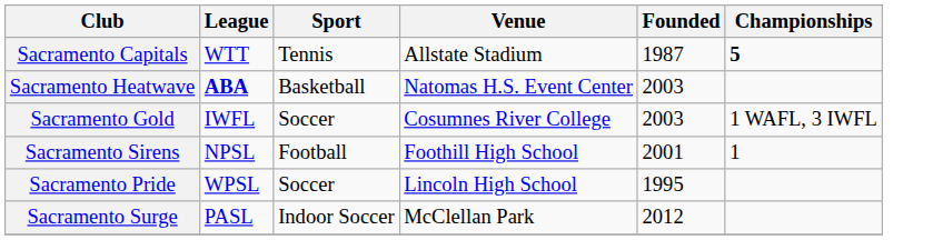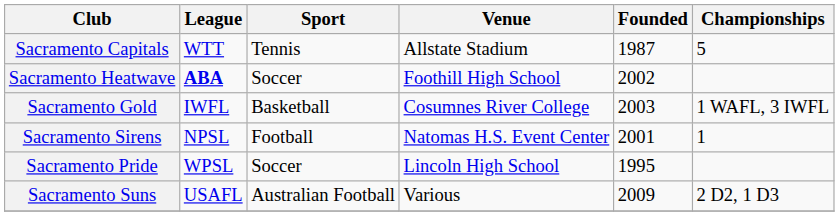Sacramento Capitals | Championships: bold -> normal
Sacramento Heatwave | Sport: Basketball -> Soccer
Sacramento Heatwave | Venue: Natomas H.S. Event Center -> Foothill High School
Sacramento Heatwave | Founded: 2003 -> 2002
Sacramento Gold | Sport: Soccer -> Basketball
Sacramento Sirens | Venue: Foothill High School -> Natomas H.S. Event Center
- row: Sacramento Surge | PASL | Indoor Soccer | McClellan Park | 2012
+ row: Sacramento Suns | USAFL | Australian Football | Various | 2009 | 2 D2, 1 D3
